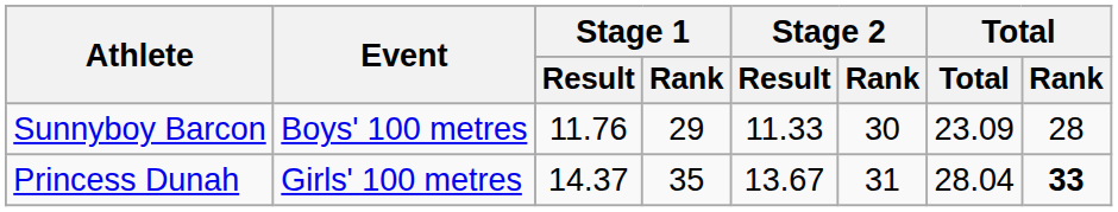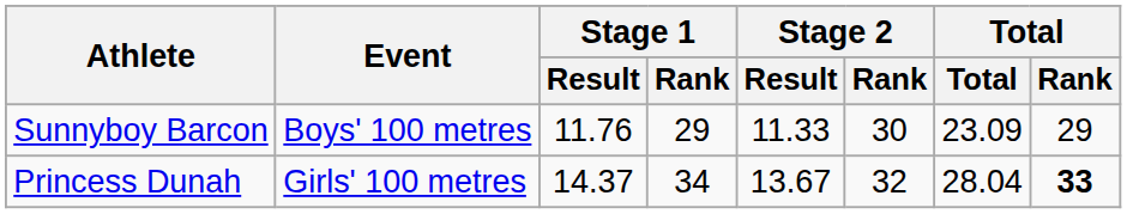Sunnyboy Barcon | Total / Rank: 28 -> 29
Princess Dunah | Stage 1 / Rank: 35 -> 34
Princess Dunah | Stage 2 / Rank: 31 -> 32
